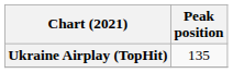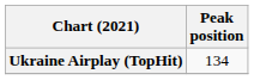Ukraine Airplay (TopHit) | Peak position: 135 -> 134
